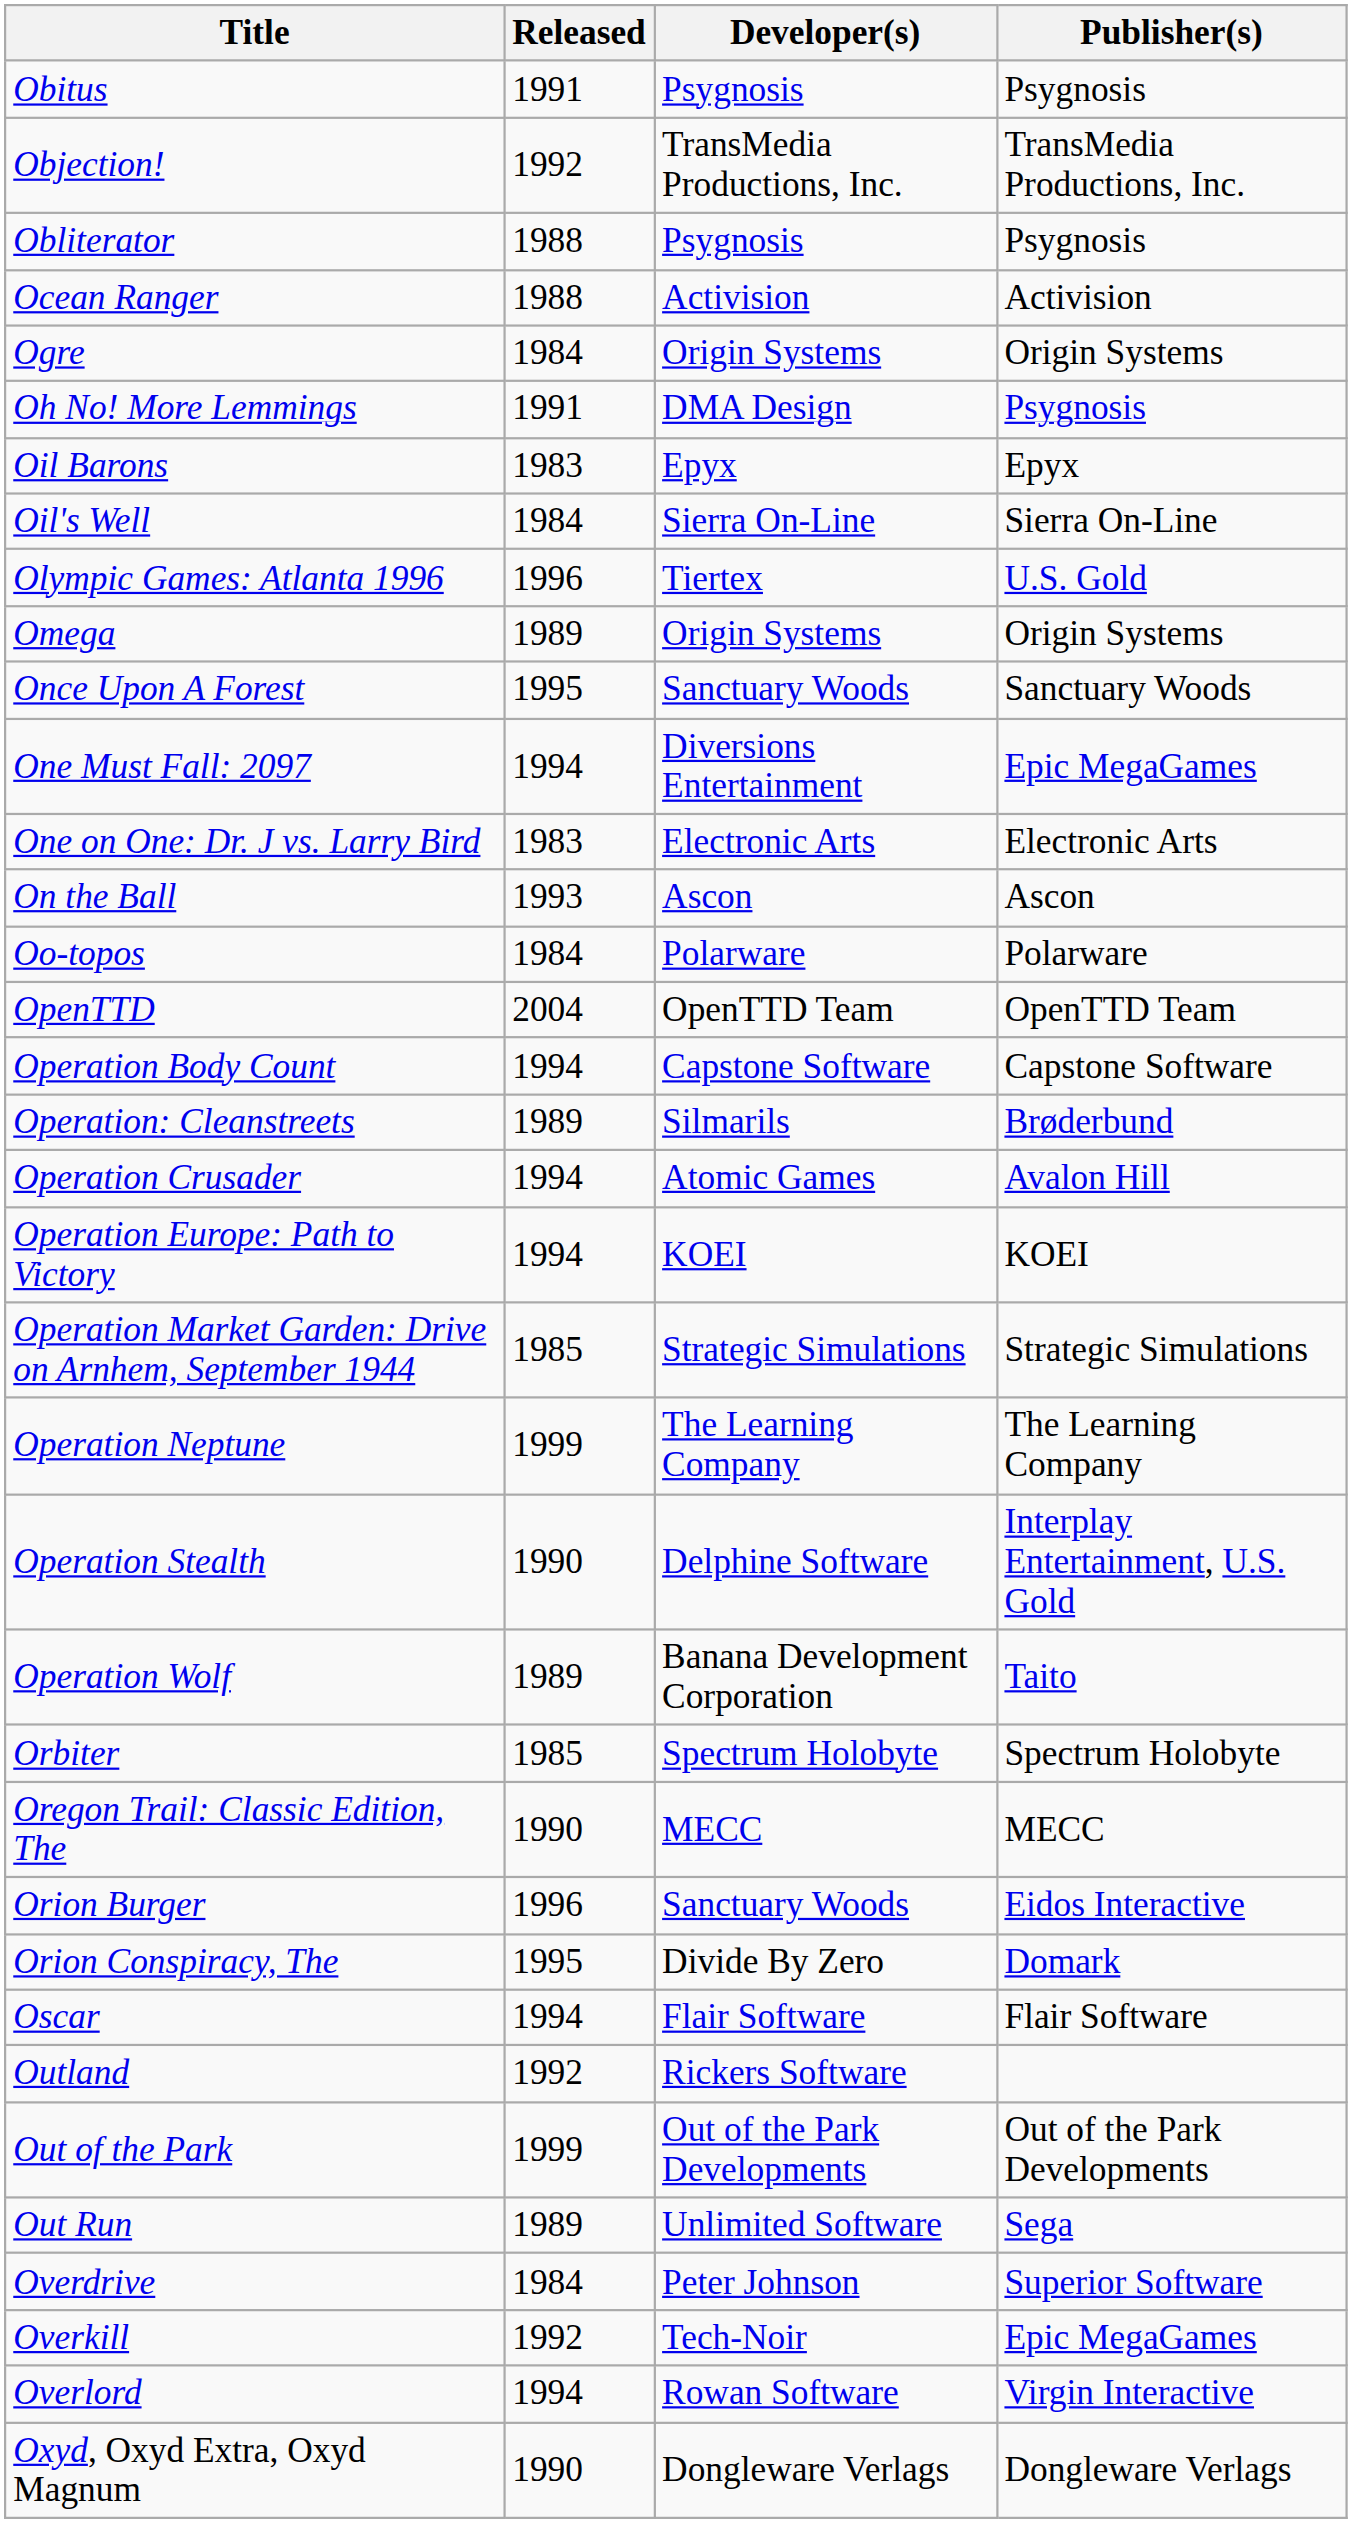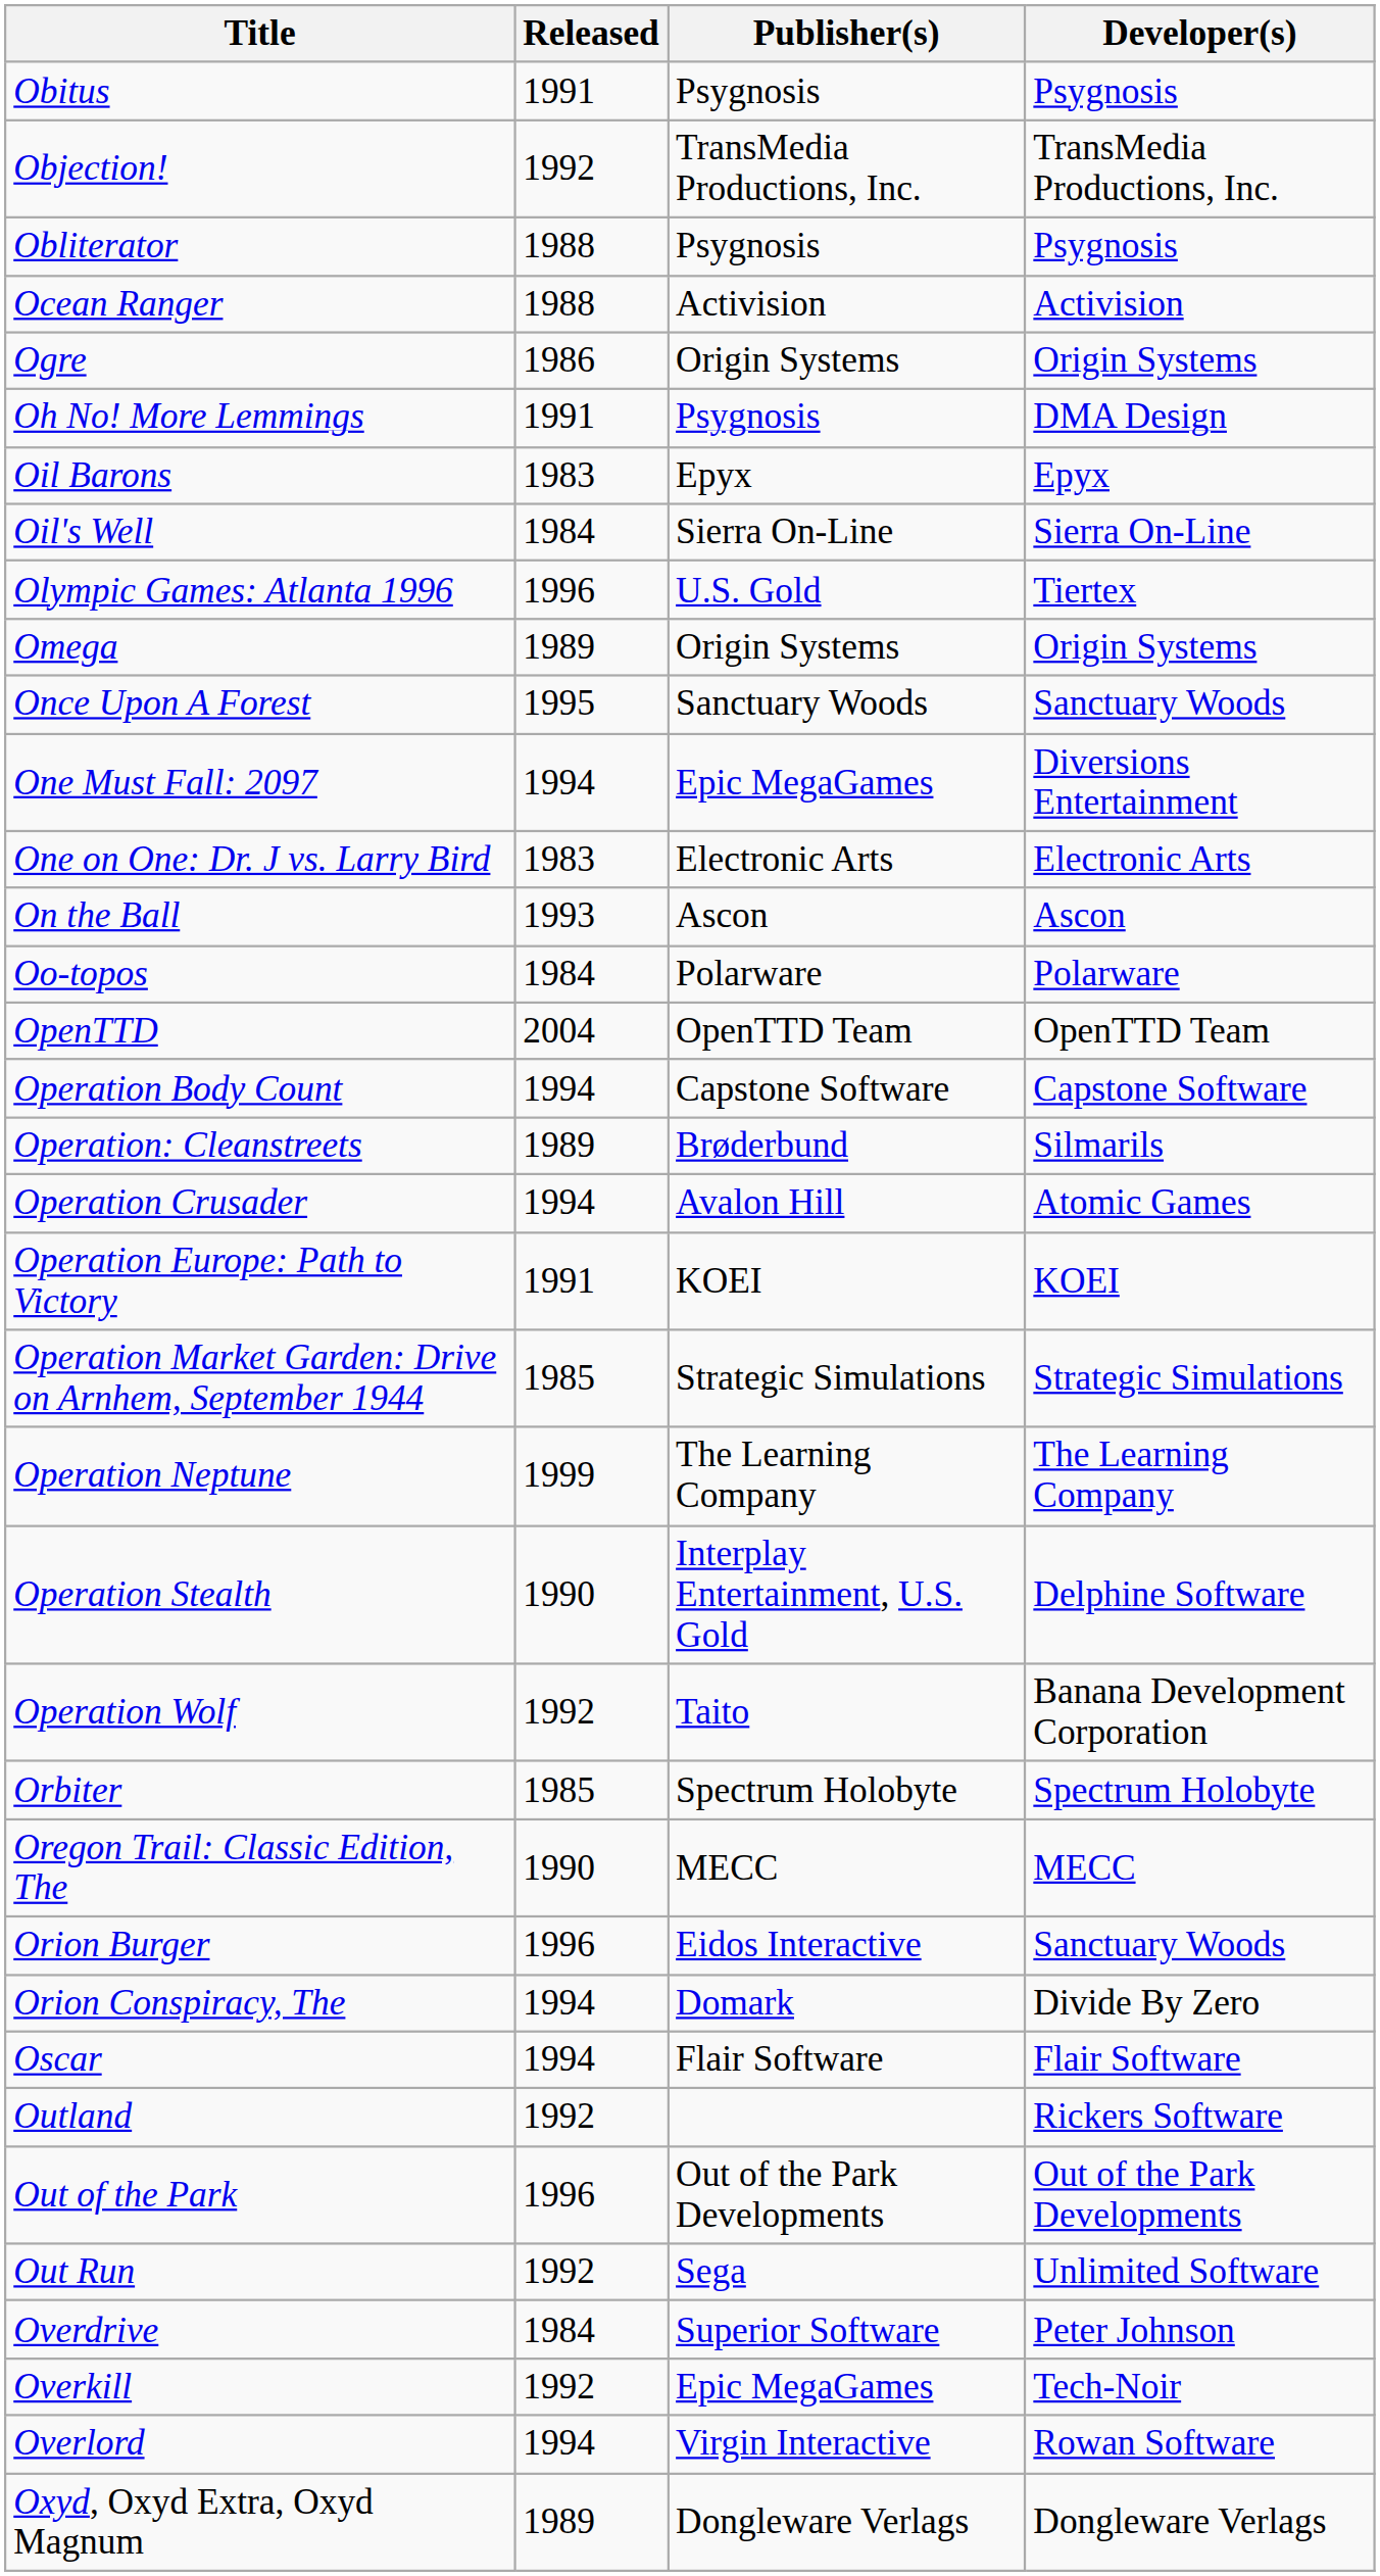columns swapped: Developer(s) <-> Publisher(s)
Ogre | Released: 1984 -> 1986
Operation Europe: Path to Victory | Released: 1994 -> 1991
Operation Wolf | Released: 1989 -> 1992
Orion Conspiracy, The | Released: 1995 -> 1994
Out of the Park | Released: 1999 -> 1996
Out Run | Released: 1989 -> 1992
Oxyd, Oxyd Extra, Oxyd Magnum | Released: 1990 -> 1989
